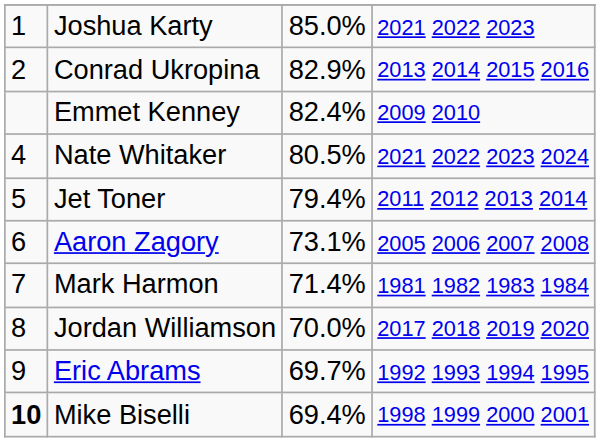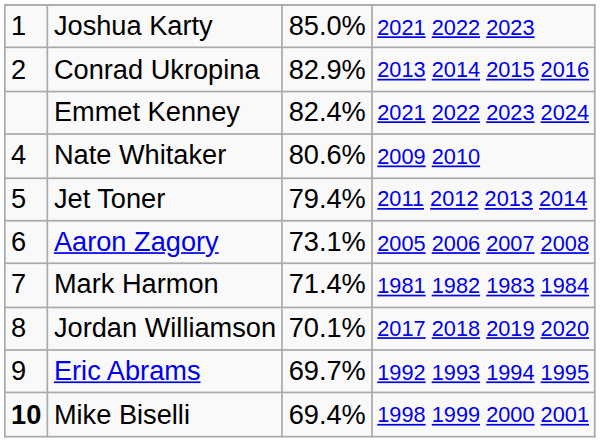Emmet Kenney | column 4: 2009 2010 -> 2021 2022 2023 2024
Nate Whitaker | column 3: 80.5% -> 80.6%
Nate Whitaker | column 4: 2021 2022 2023 2024 -> 2009 2010
Jordan Williamson | column 3: 70.0% -> 70.1%
